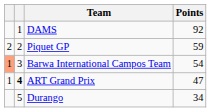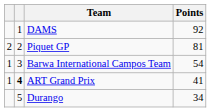Piquet GP | Points: 59 -> 81
Barwa International Campos Team | column 1: lightsalmon background -> no background
ART Grand Prix | Points: 47 -> 41
